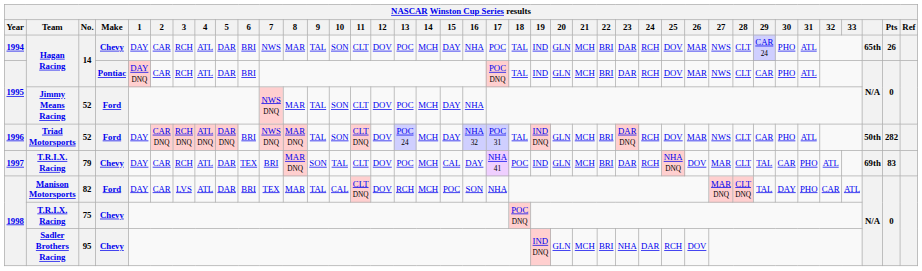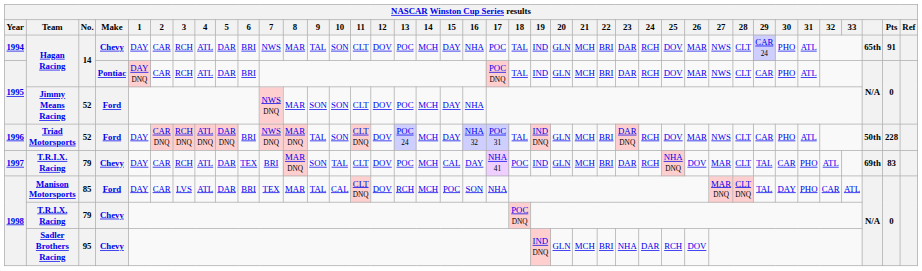1994 / Hagan Racing | Pts: 26 -> 91
Jimmy Means Racing | 9: TAL -> SON
Triad Motorsports | Pts: 282 -> 228
Manison Motorsports | No.: 82 -> 85
1998 / T.R.I.X. Racing | No.: 75 -> 79
